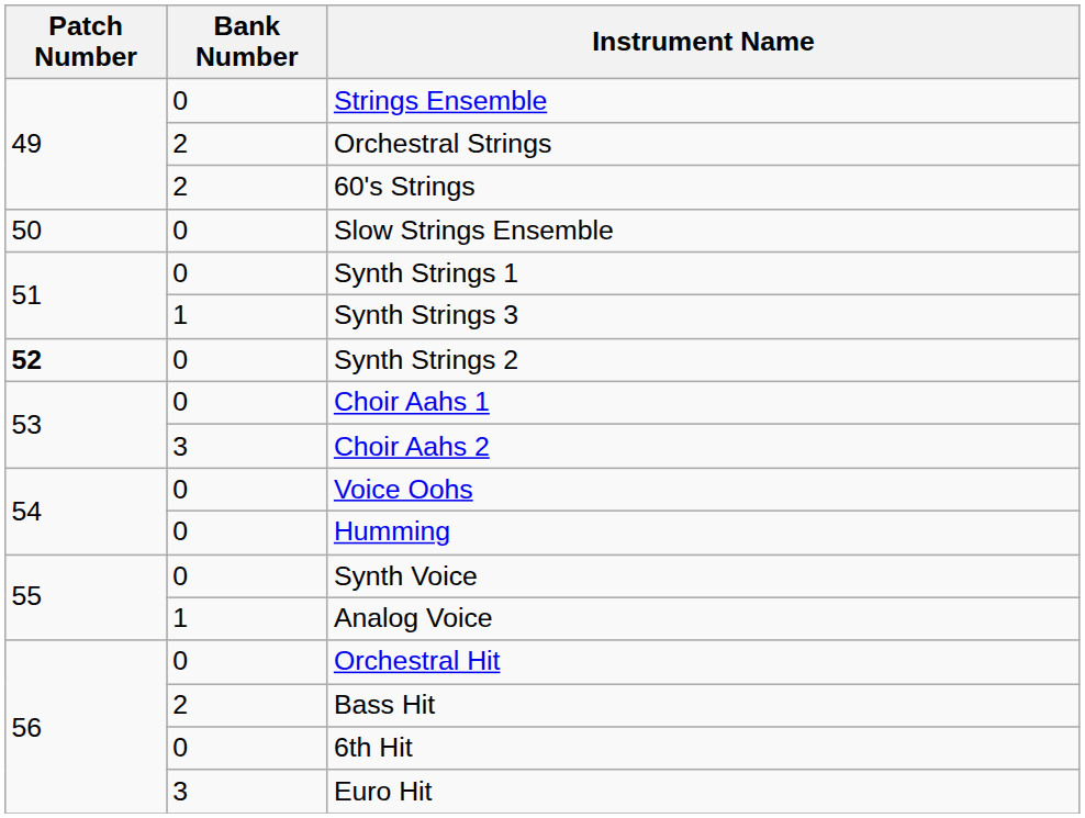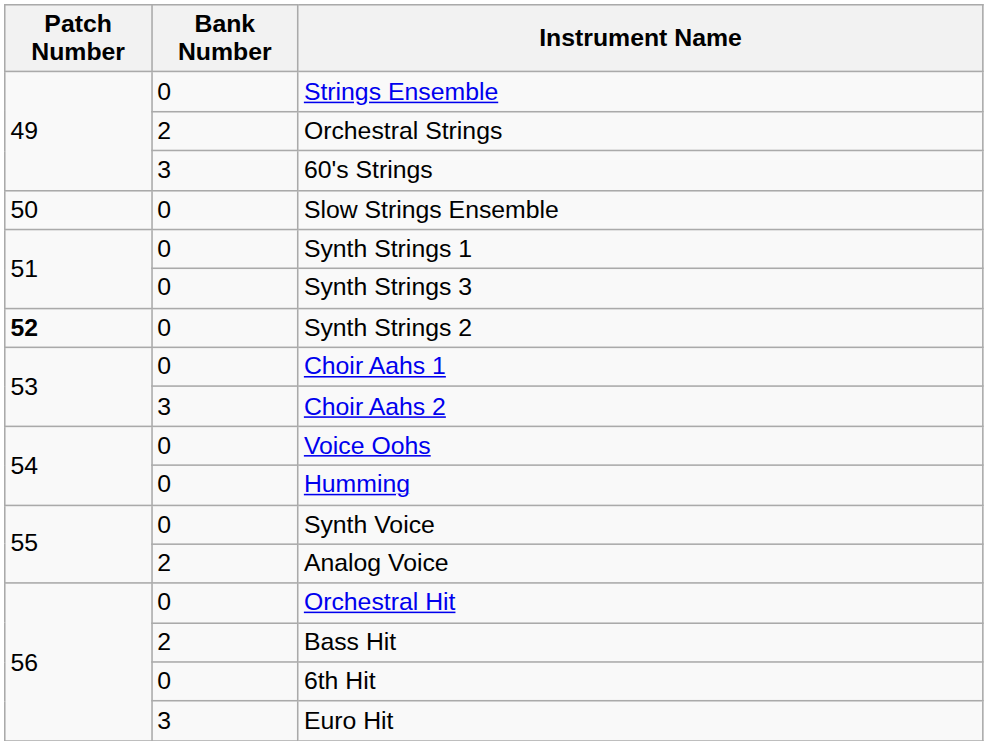60's Strings | Bank Number: 2 -> 3
Synth Strings 3 | Bank Number: 1 -> 0
Analog Voice | Bank Number: 1 -> 2
